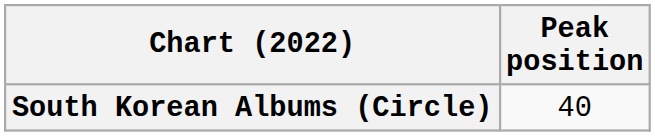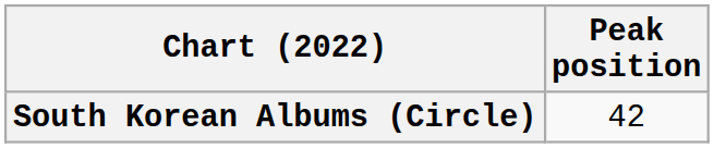South Korean Albums (Circle) | Peak position: 40 -> 42
